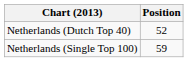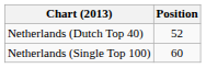Netherlands (Single Top 100) | Position: 59 -> 60
